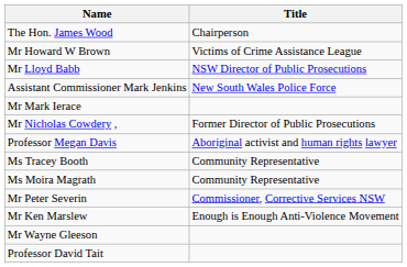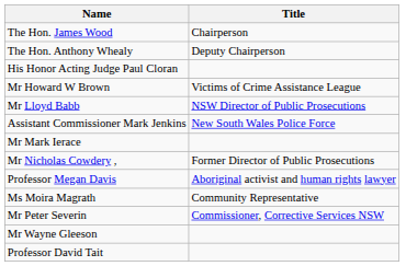+ row: The Hon. Anthony Whealy | Deputy Chairperson
+ row: His Honor Acting Judge Paul Cloran
- row: Ms Tracey Booth | Community Representative
- row: Mr Ken Marslew | Enough is Enough Anti-Violence Movement
